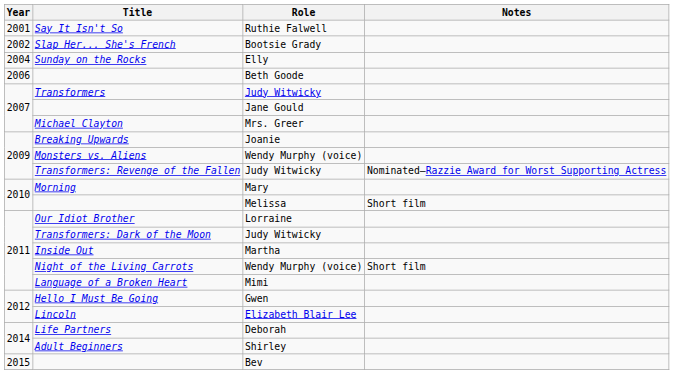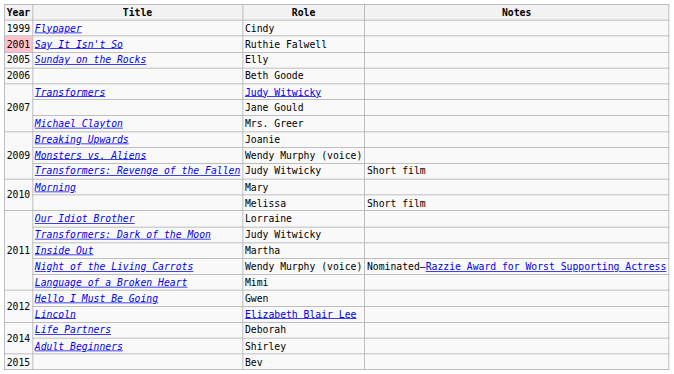+ row: 1999 | Flypaper | Cindy
Say It Isn't So | Year: no background -> pink background
- row: 2002 | Slap Her... She's French | Bootsie Grady
Sunday on the Rocks | Year: 2004 -> 2005
Transformers: Revenge of the Fallen | Notes: Nominated—Razzie Award for Worst Supporting Actress -> Short film
Night of the Living Carrots | Notes: Short film -> Nominated—Razzie Award for Worst Supporting Actress
